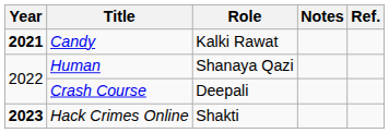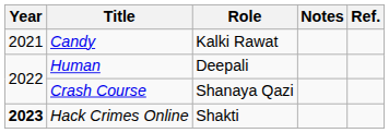Candy | Year: bold -> normal
Human | Role: Shanaya Qazi -> Deepali
Crash Course | Role: Deepali -> Shanaya Qazi
